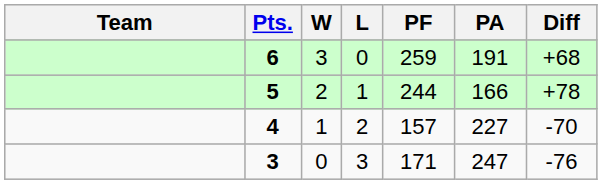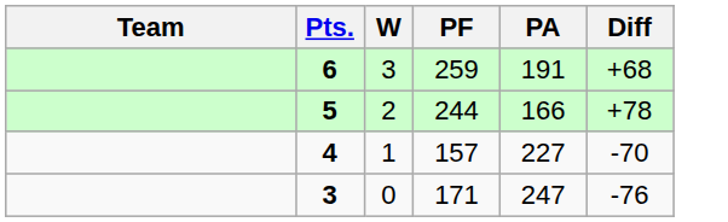- column: L | 0 | 1 | 2 | 3
